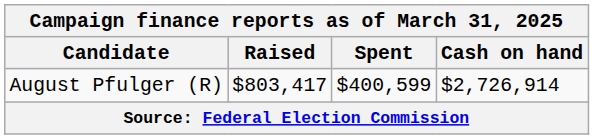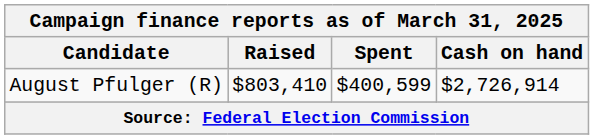August Pfulger (R) | Raised: $803,417 -> $803,410
